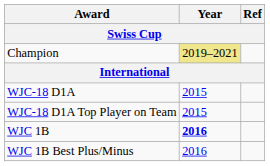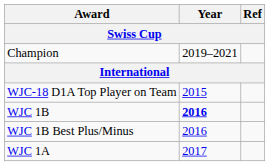Champion | Year: khaki background -> no background
- row: WJC-18 D1A | 2015
+ row: WJC 1A | 2017
